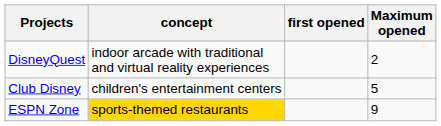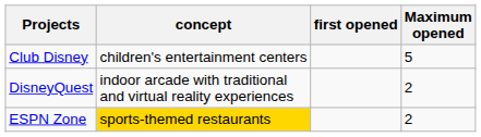rows swapped: Club Disney <-> DisneyQuest
ESPN Zone | Maximum opened: 9 -> 2
